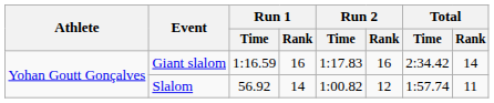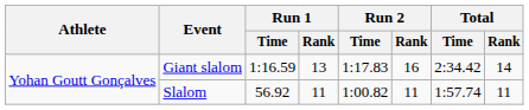Giant slalom | Run 1 / Rank: 16 -> 13
Slalom | Run 1 / Rank: 14 -> 11
Slalom | Run 2 / Rank: 12 -> 11
